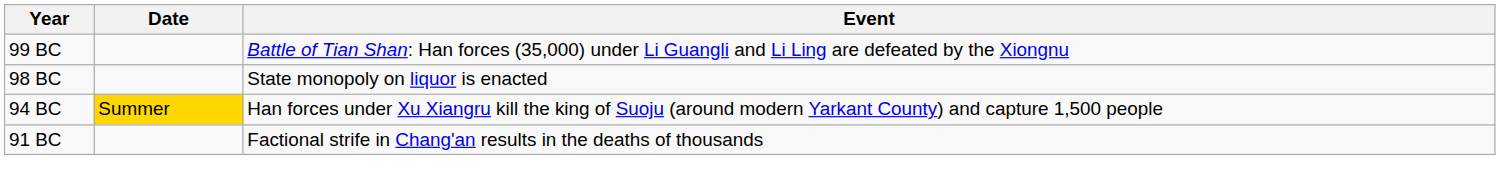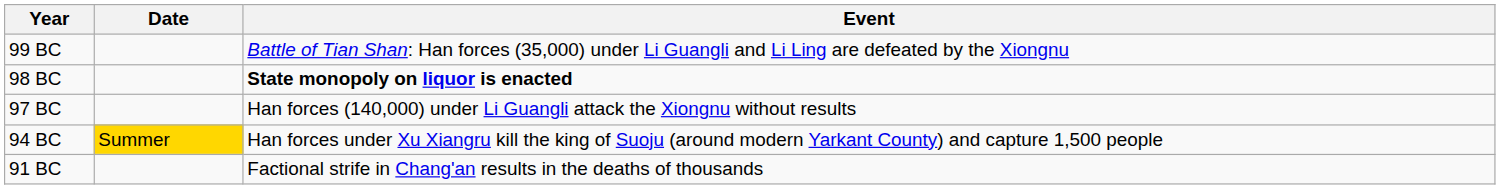98 BC | Event: normal -> bold
+ row: 97 BC | Han forces (140,000) under Li Guangli attack the Xiongnu without results
